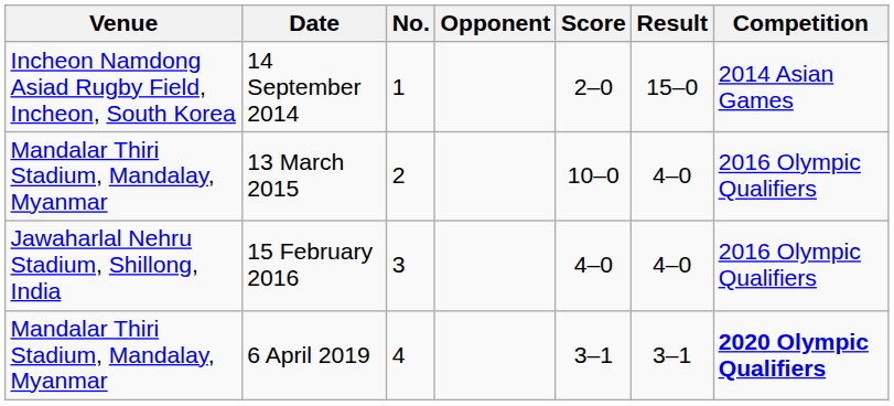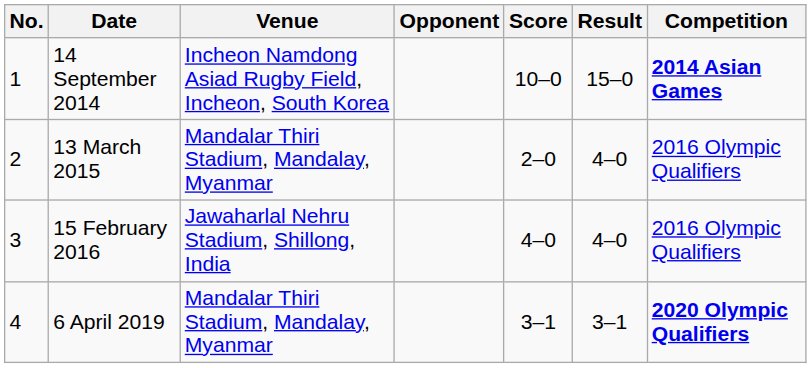columns swapped: No. <-> Venue
14 September 2014 | Score: 2–0 -> 10–0
14 September 2014 | Competition: normal -> bold
13 March 2015 | Score: 10–0 -> 2–0
